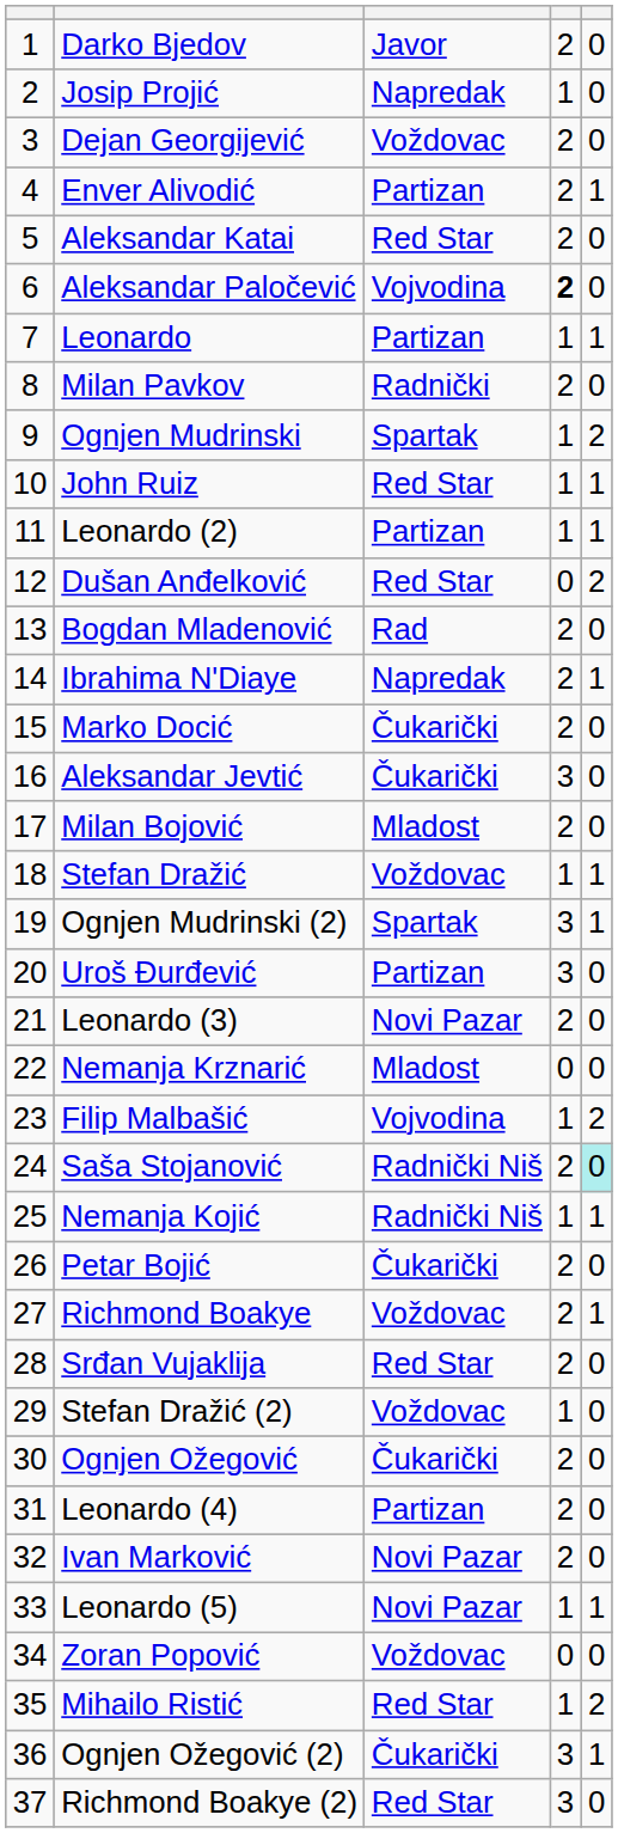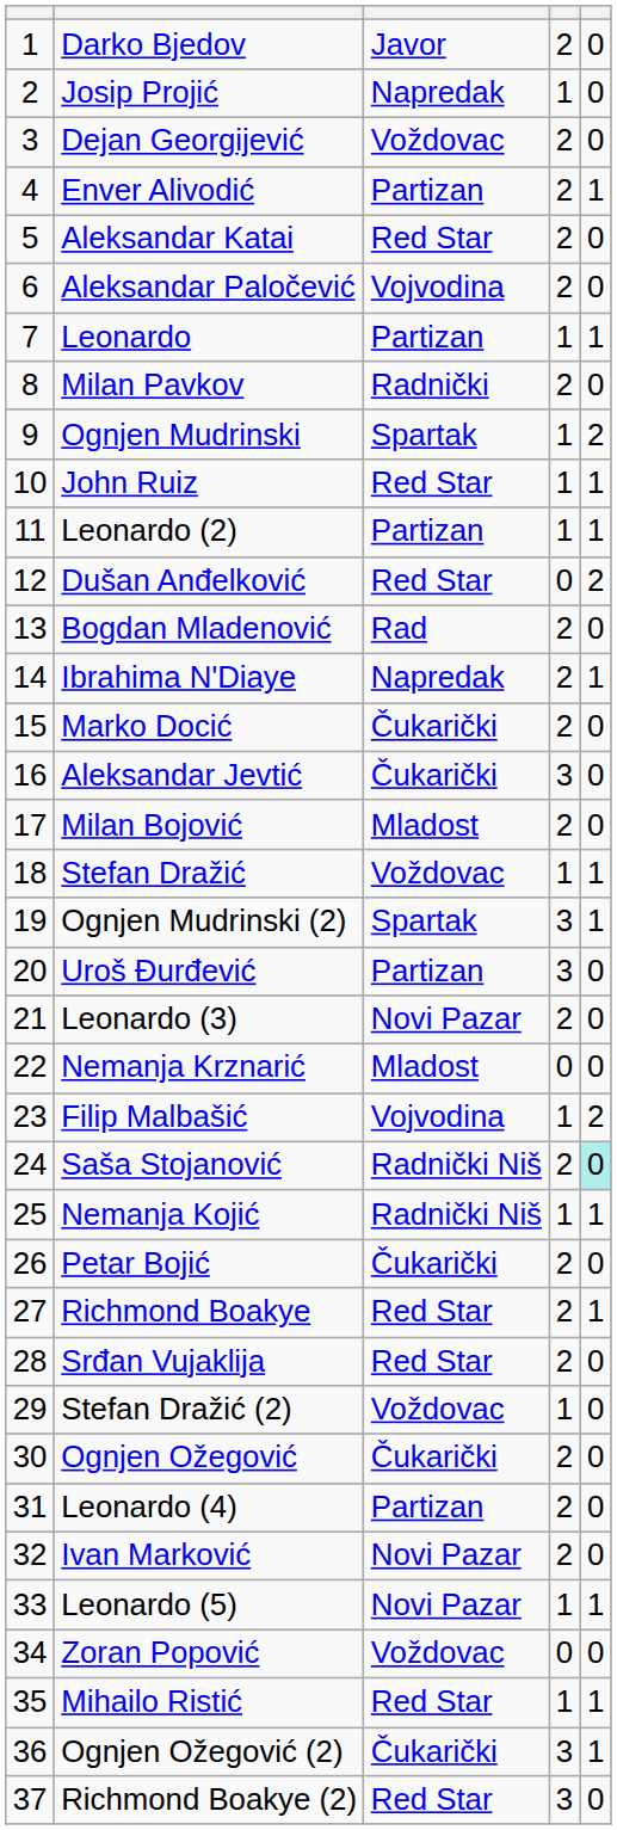Aleksandar Paločević | column 4: bold -> normal
Richmond Boakye | column 3: Voždovac -> Red Star
Mihailo Ristić | column 5: 2 -> 1
